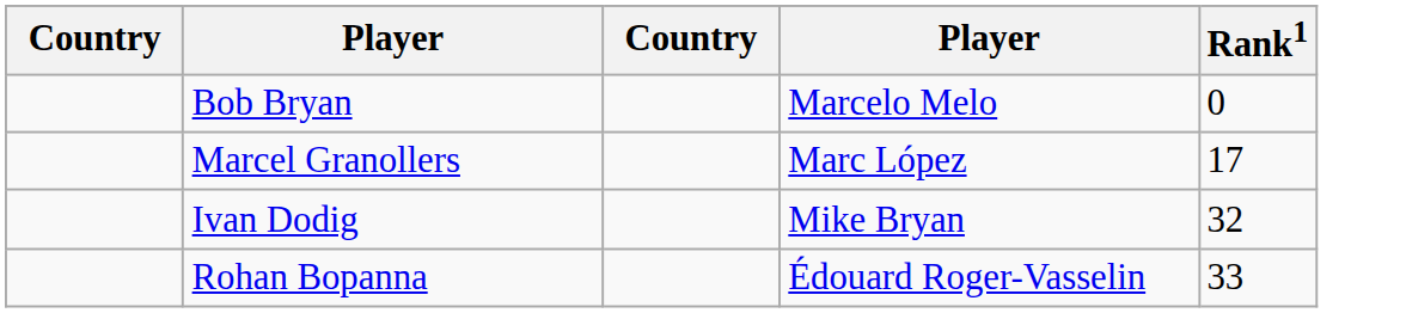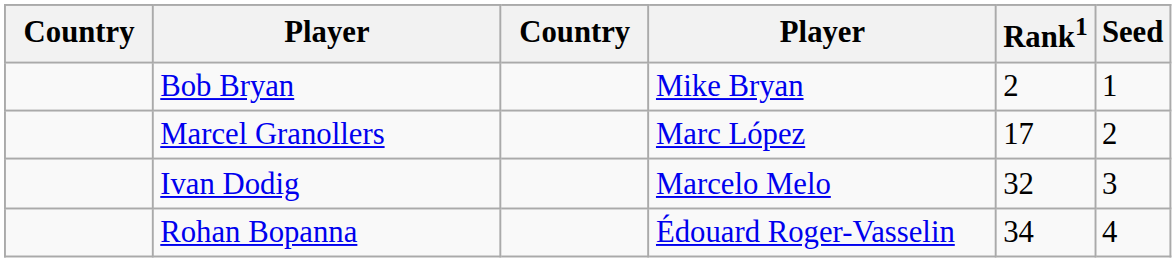+ column: Seed | 1 | 2 | 3 | 4
Bob Bryan | column 4: Marcelo Melo -> Mike Bryan
Bob Bryan | Rank1: 0 -> 2
Ivan Dodig | column 4: Mike Bryan -> Marcelo Melo
Rohan Bopanna | Rank1: 33 -> 34
